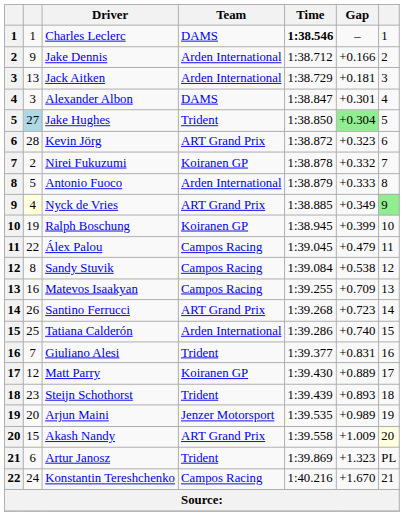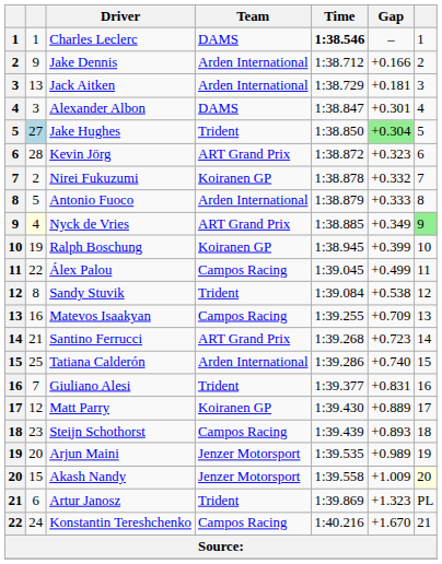Álex Palou | Gap: +0.479 -> +0.499
Sandy Stuvik | Team: Campos Racing -> Trident
Santino Ferrucci | column 2: 26 -> 21
Steijn Schothorst | Team: Trident -> Campos Racing
Akash Nandy | Team: ART Grand Prix -> Jenzer Motorsport
